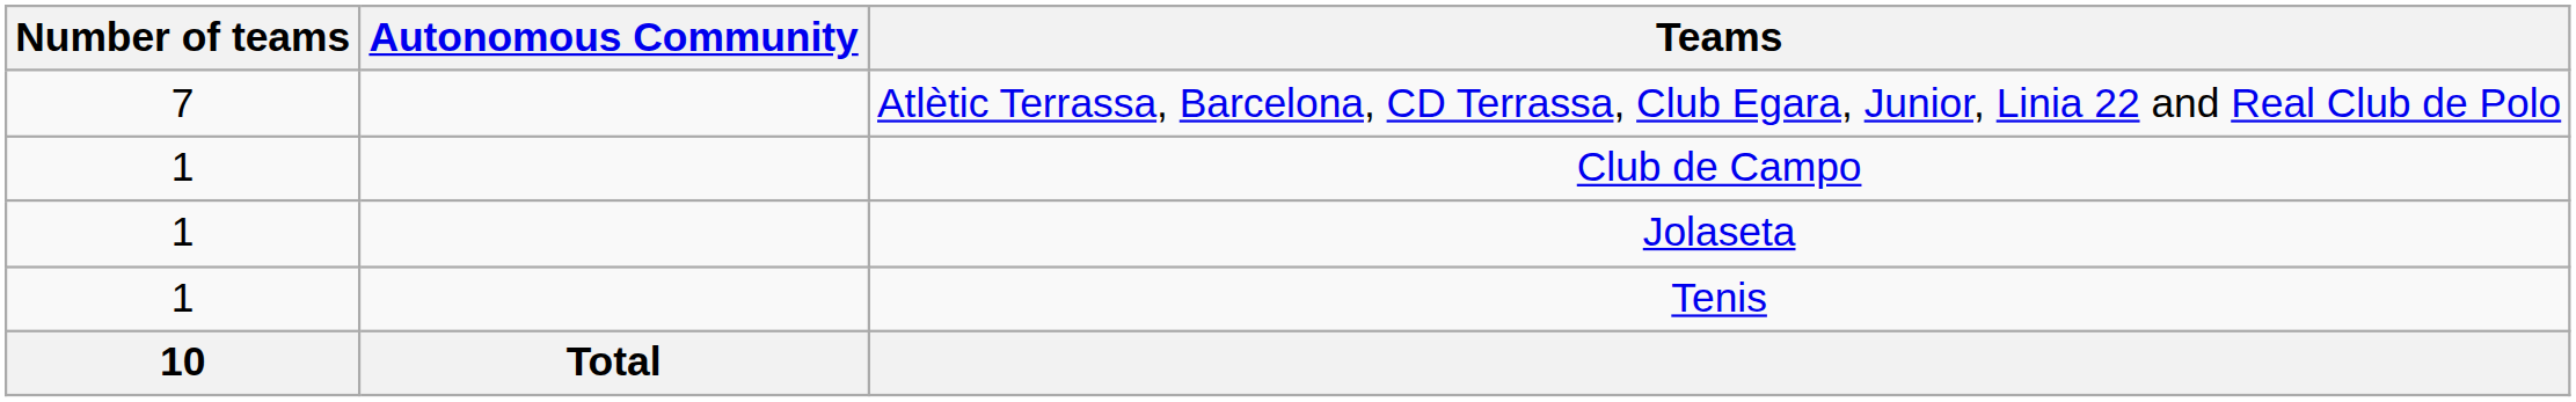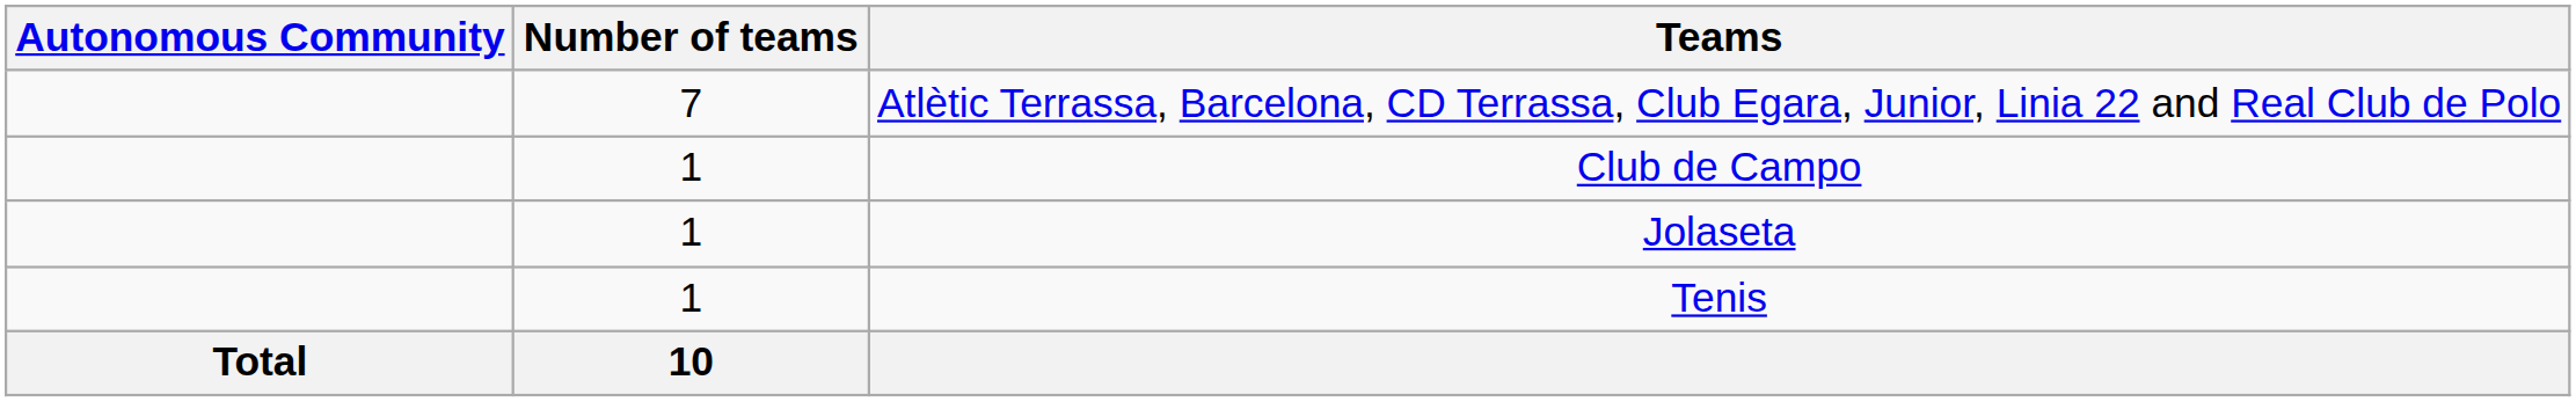columns swapped: Autonomous Community <-> Number of teams
